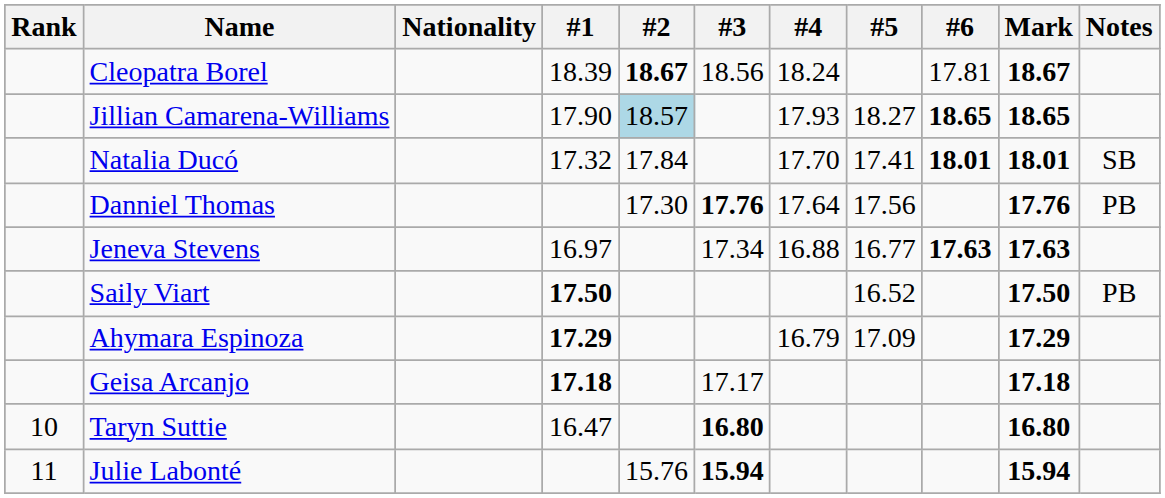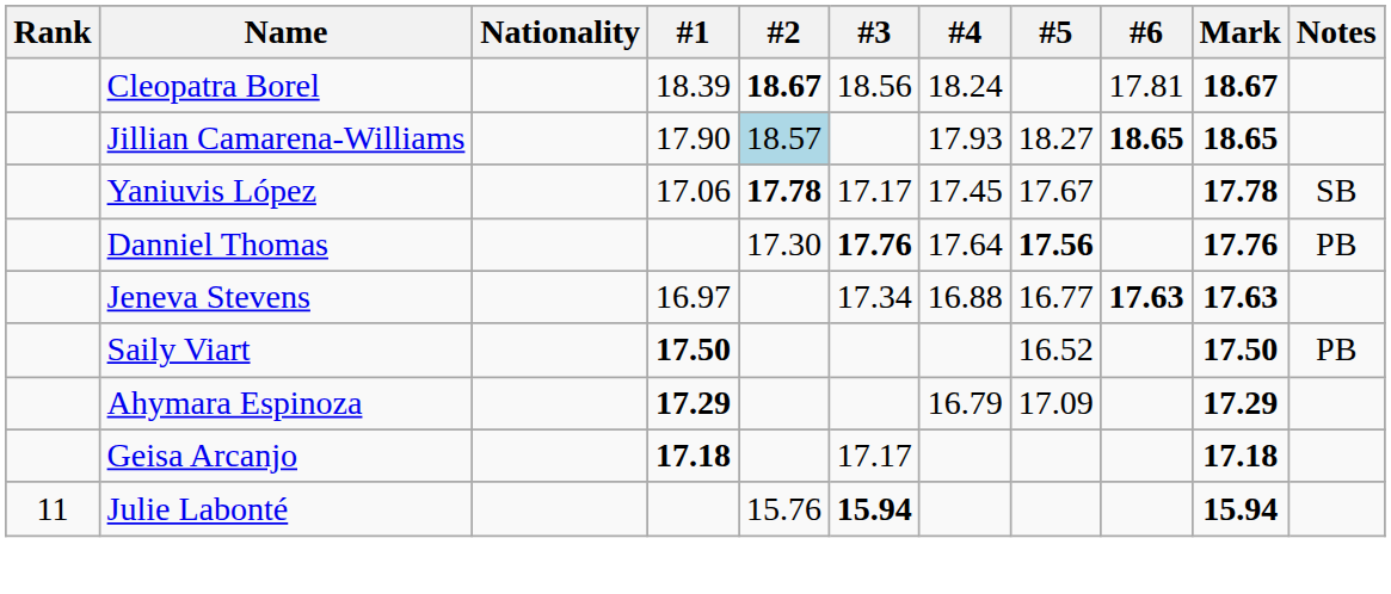- row: Natalia Ducó | 17.32 | 17.84 | 17.70 | 17.41 | 18.01 | 18.01 | SB
+ row: Yaniuvis López | 17.06 | 17.78 | 17.17 | 17.45 | 17.67 | 17.78 | SB
Danniel Thomas | #5: normal -> bold
- row: 10 | Taryn Suttie | 16.47 | 16.80 | 16.80
